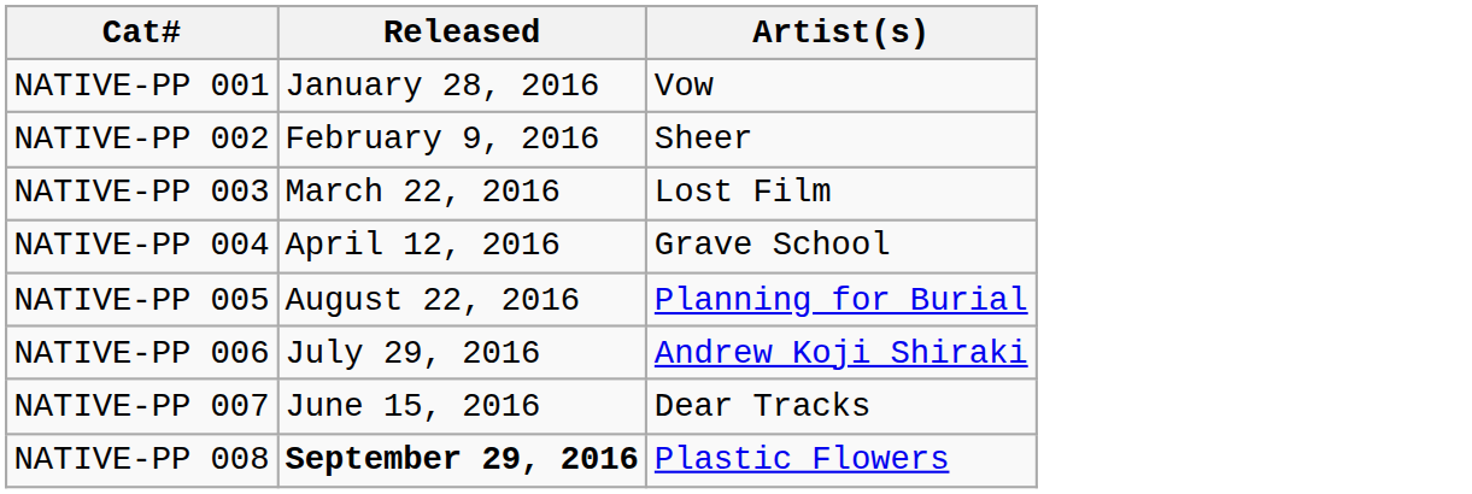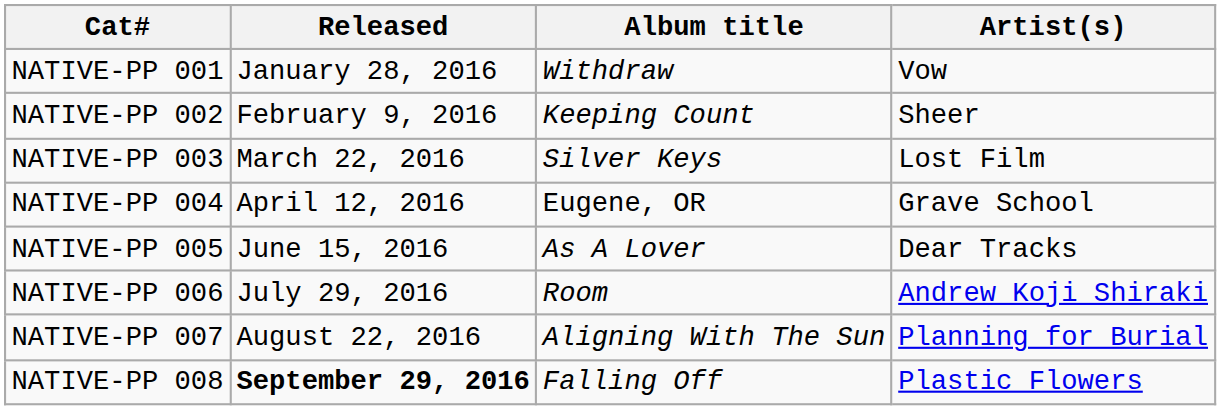+ column: Album title | Withdraw | Keeping Count | Silver Keys | Eugene, OR | As A Lover | Room | Aligning With The Sun | Falling Off
NATIVE-PP 005 | Released: August 22, 2016 -> June 15, 2016
NATIVE-PP 005 | Artist(s): Planning for Burial -> Dear Tracks
NATIVE-PP 007 | Released: June 15, 2016 -> August 22, 2016
NATIVE-PP 007 | Artist(s): Dear Tracks -> Planning for Burial
